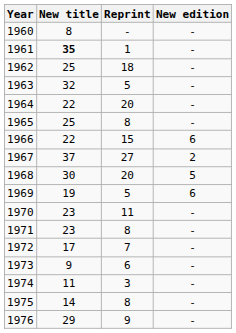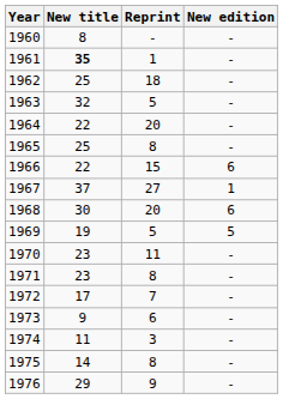1967 | New edition: 2 -> 1
1968 | New edition: 5 -> 6
1969 | New edition: 6 -> 5
